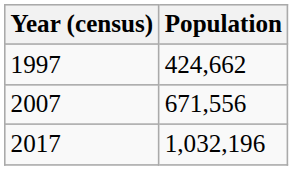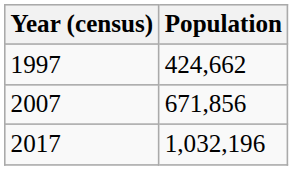2007 | Population: 671,556 -> 671,856
